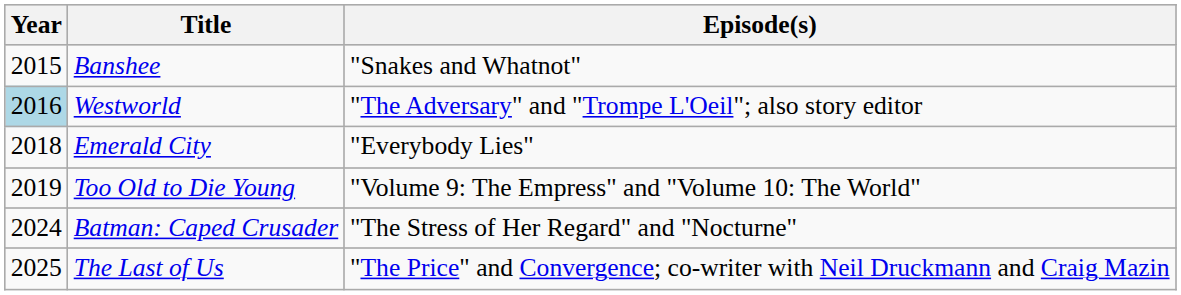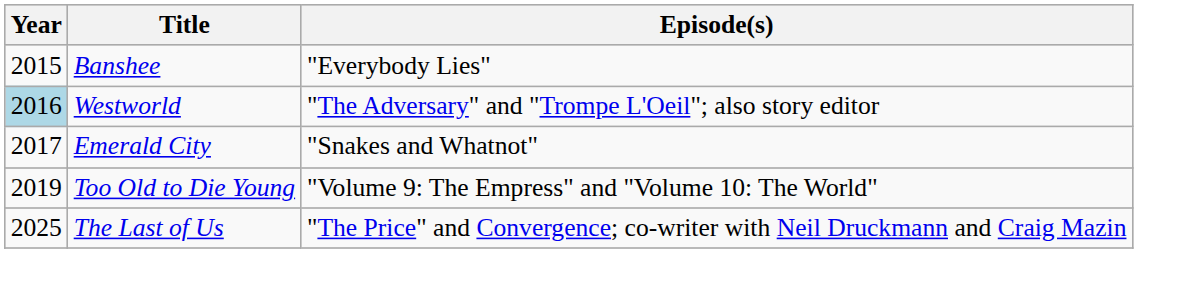Banshee | Episode(s): "Snakes and Whatnot" -> "Everybody Lies"
Emerald City | Year: 2018 -> 2017
Emerald City | Episode(s): "Everybody Lies" -> "Snakes and Whatnot"
- row: 2024 | Batman: Caped Crusader | "The Stress of Her Regard" and "Nocturne"
